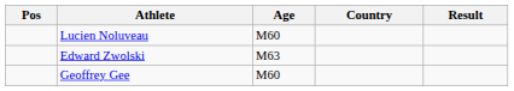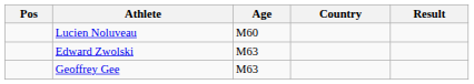Geoffrey Gee | Age: M60 -> M63
